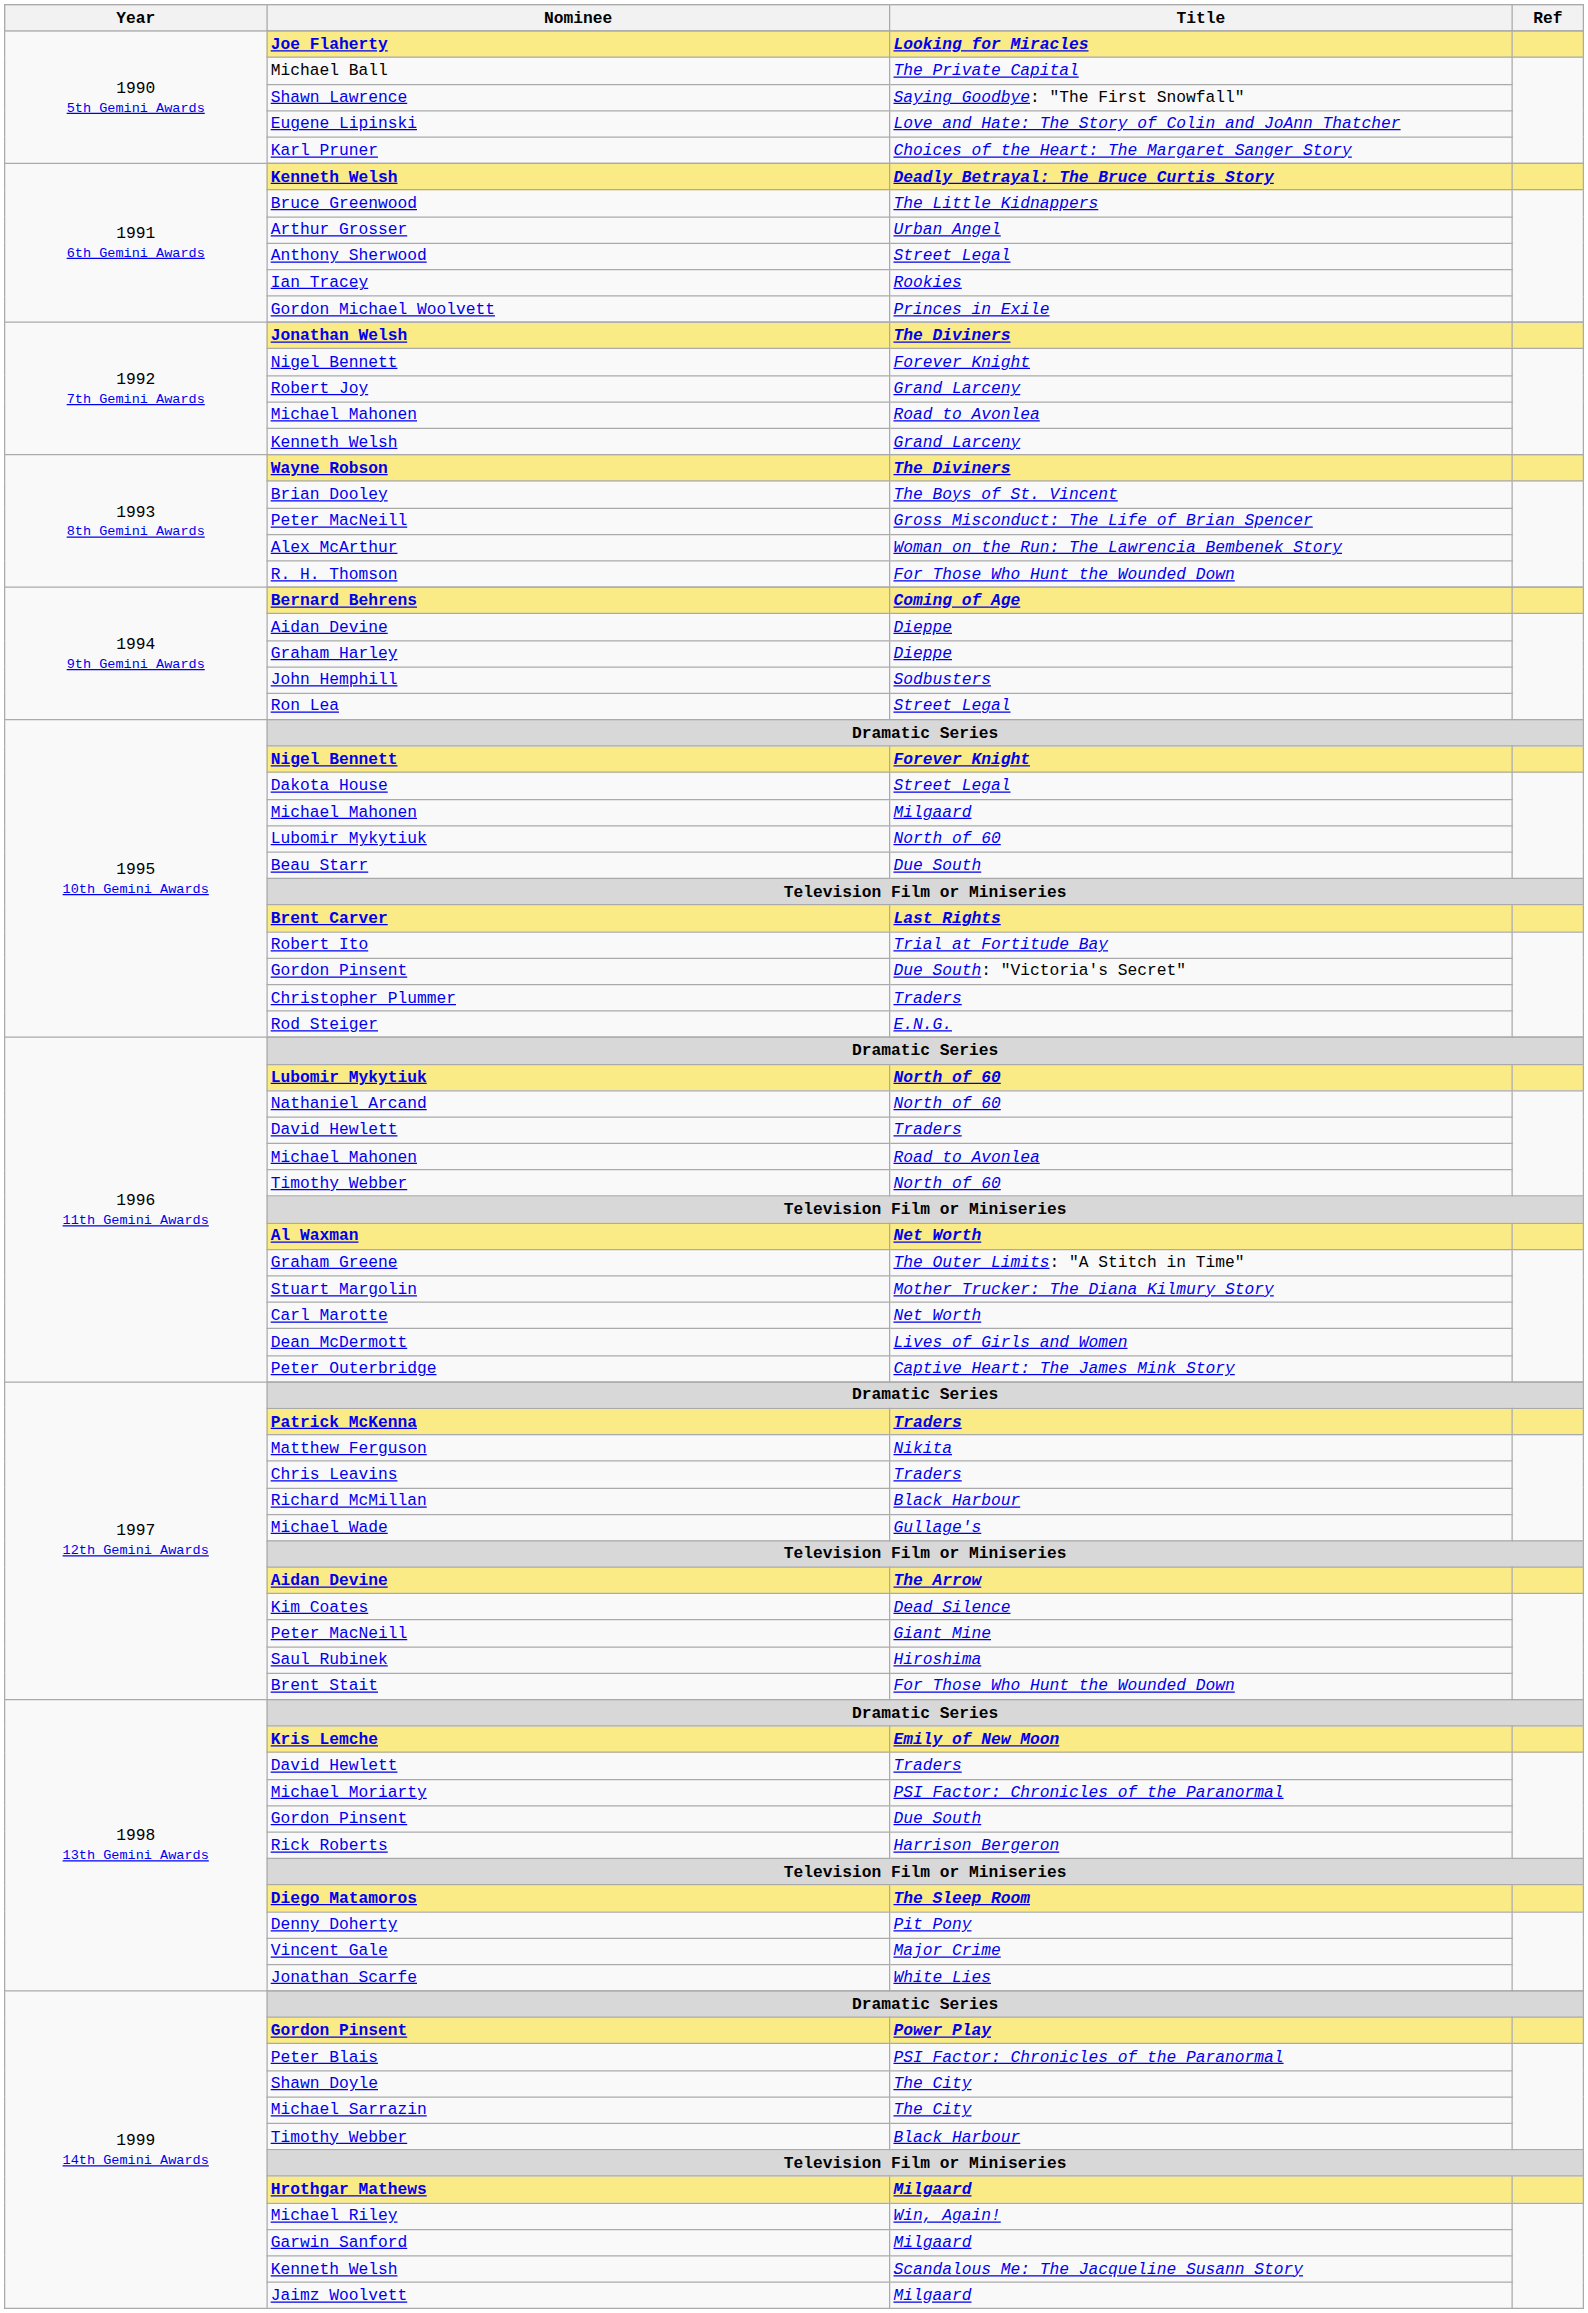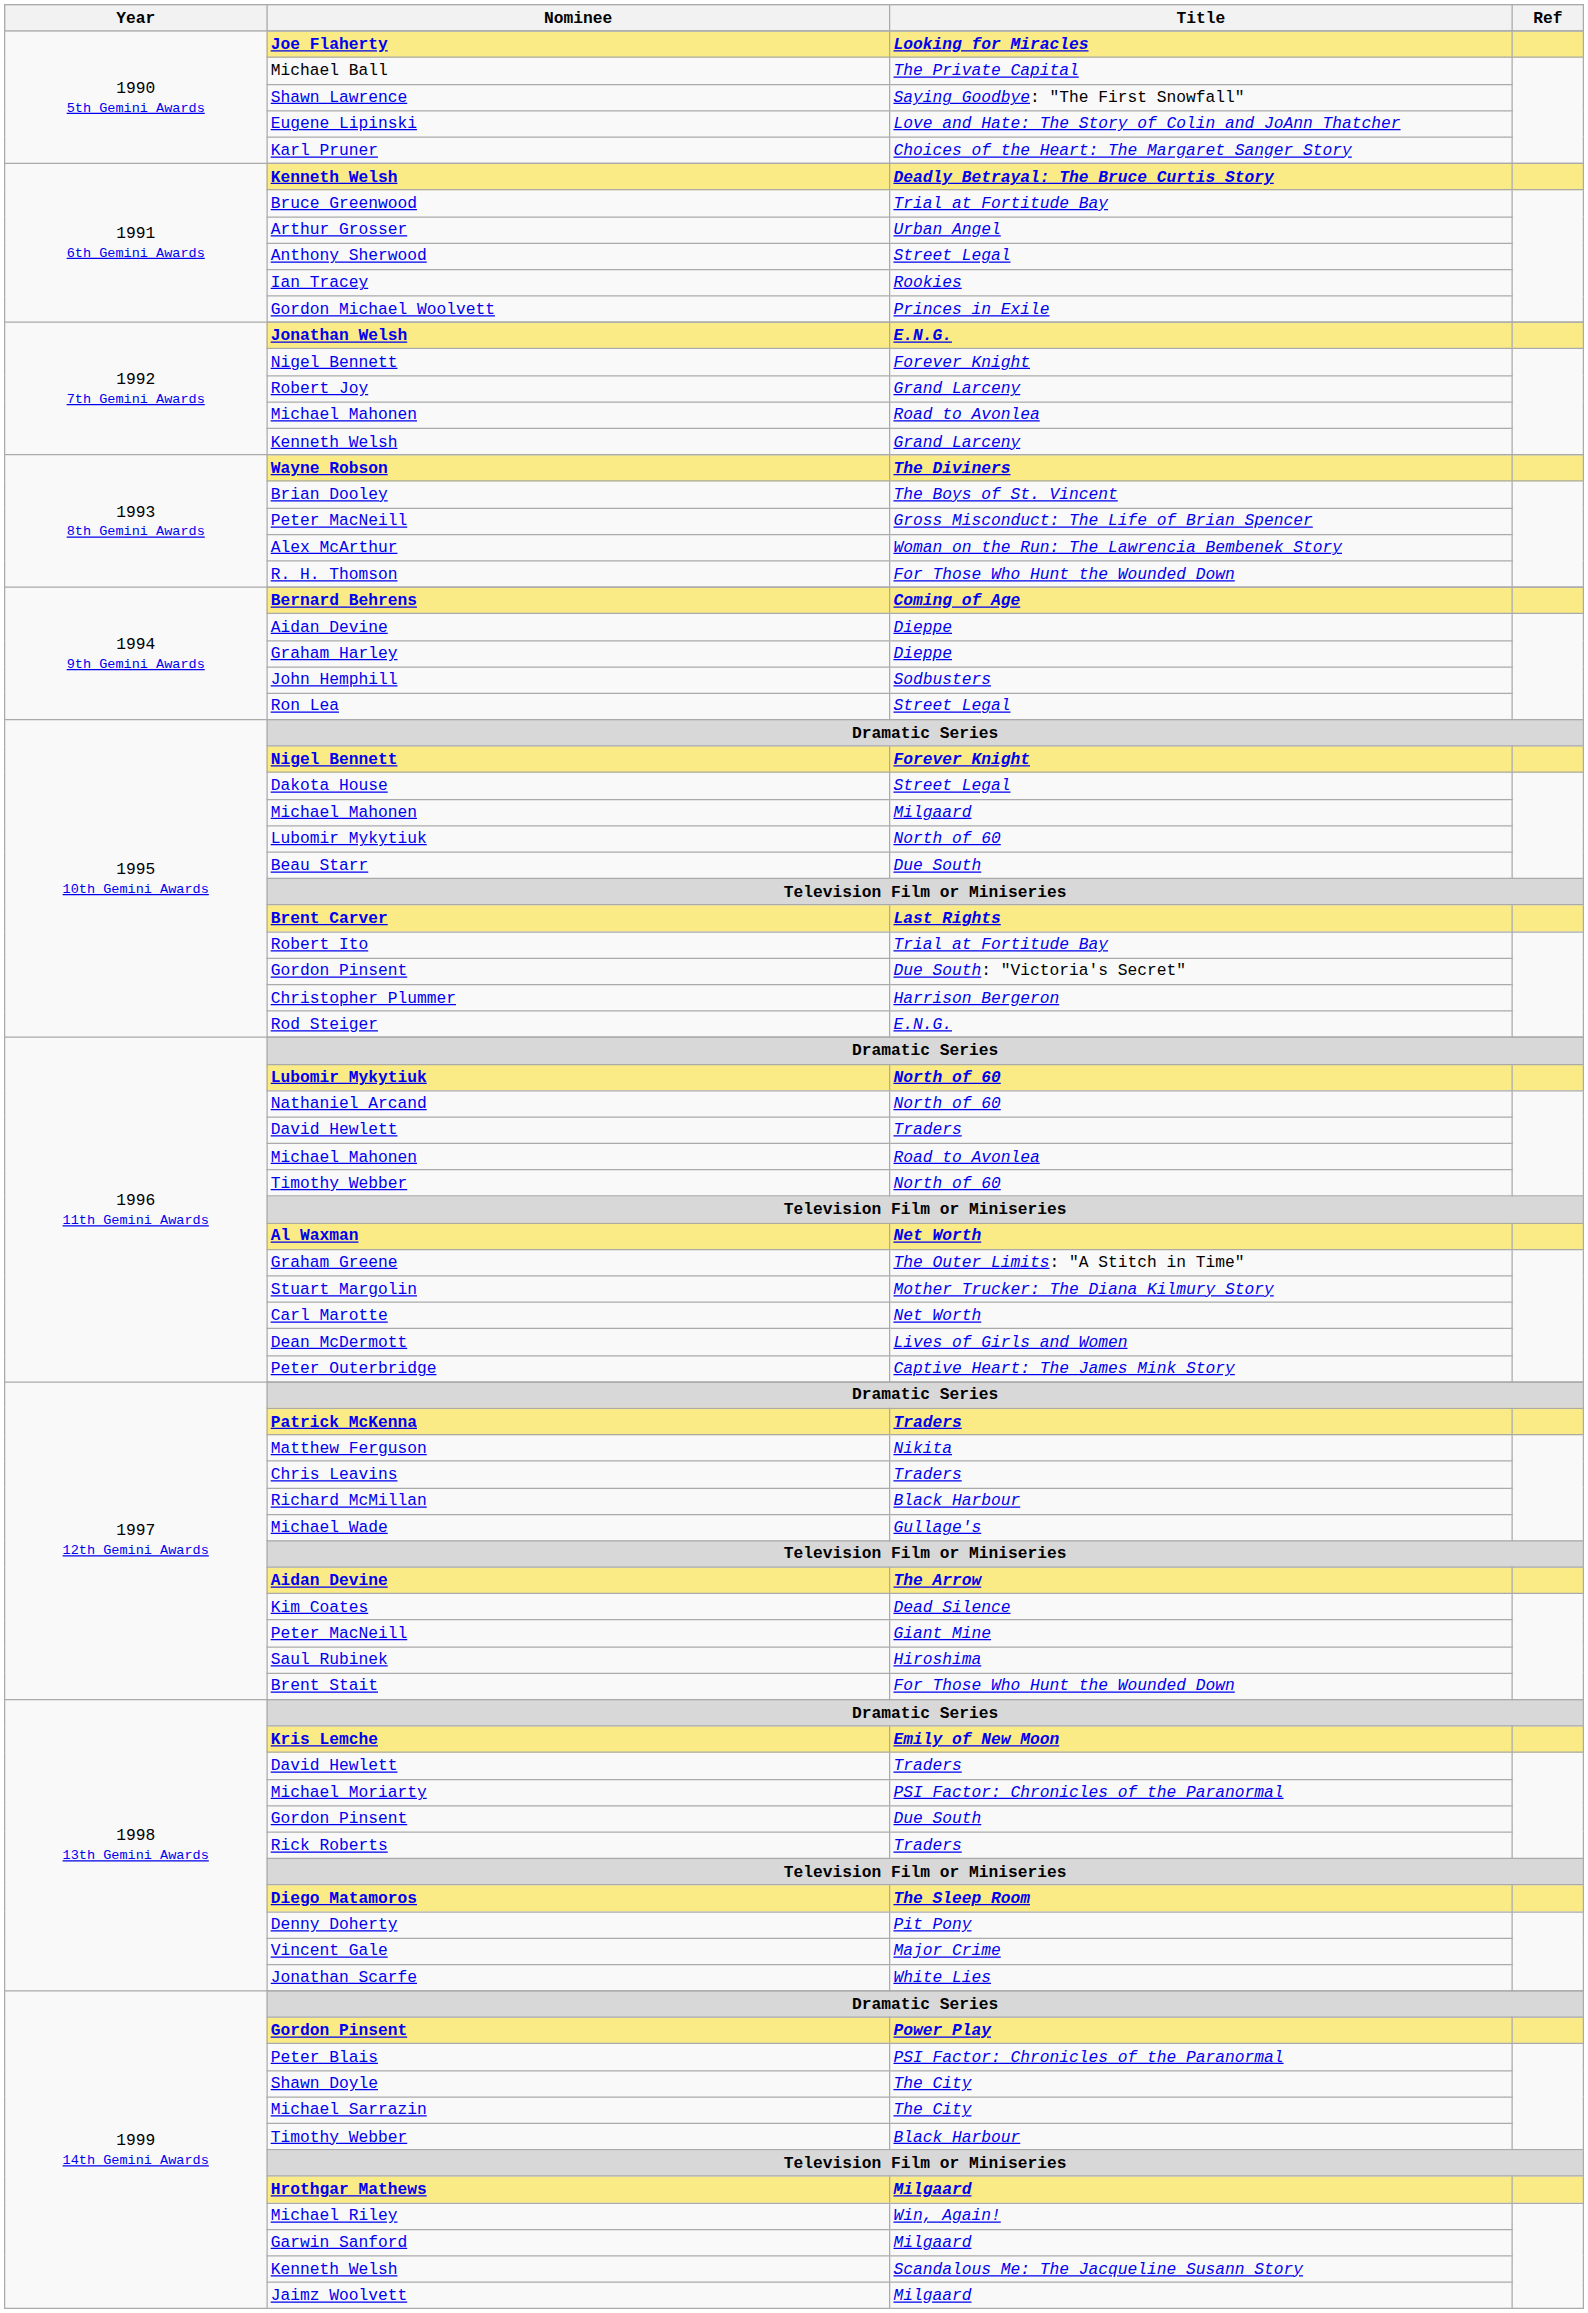Bruce Greenwood | Title: The Little Kidnappers -> Trial at Fortitude Bay
Jonathan Welsh | Title: The Diviners -> E.N.G.
Christopher Plummer | Title: Traders -> Harrison Bergeron
Rick Roberts | Title: Harrison Bergeron -> Traders
